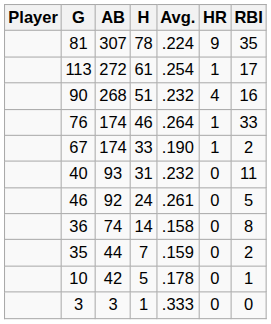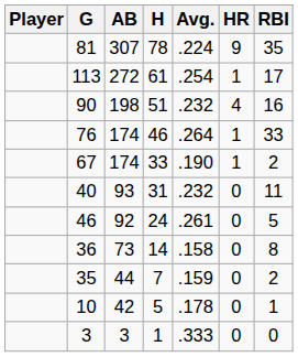90 | AB: 268 -> 198
36 | AB: 74 -> 73
